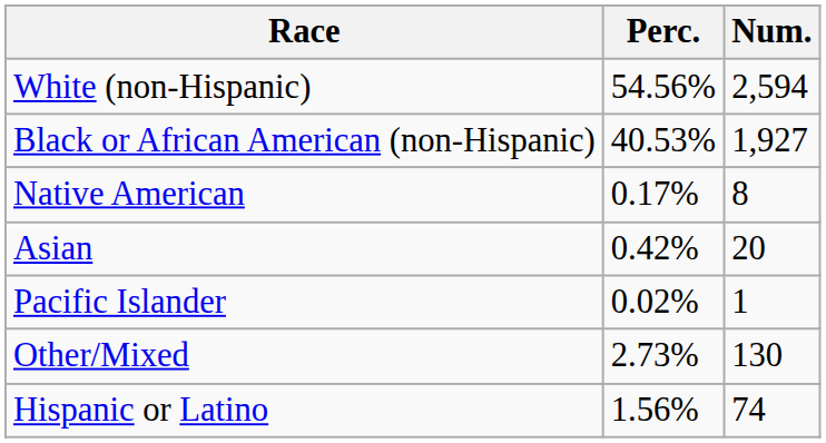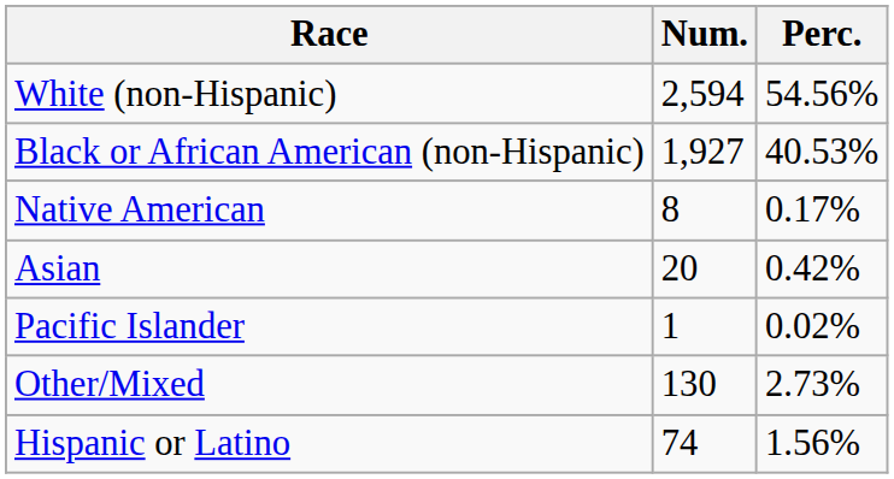columns swapped: Num. <-> Perc.
